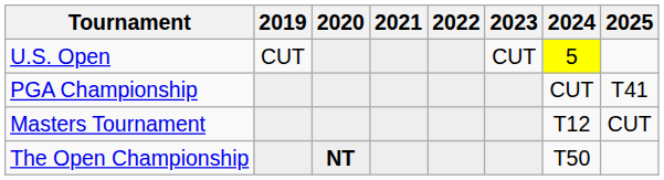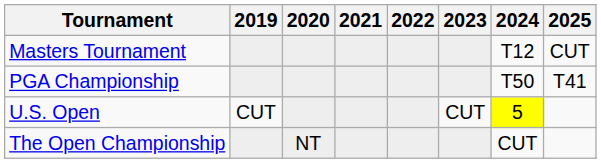rows swapped: Masters Tournament <-> U.S. Open
PGA Championship | 2024: CUT -> T50
The Open Championship | 2020: bold -> normal
The Open Championship | 2024: T50 -> CUT
